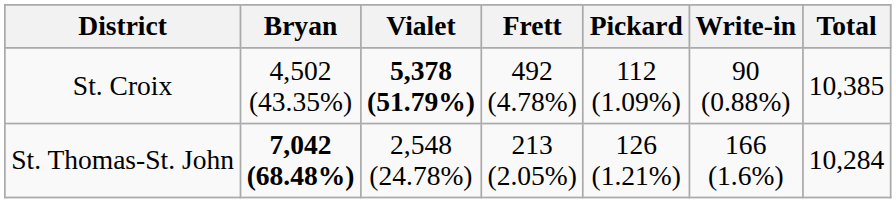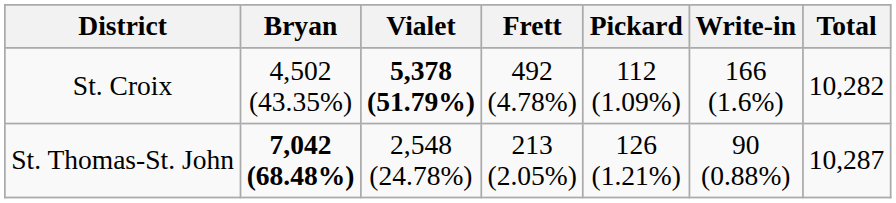St. Croix | Write-in: 90 (0.88%) -> 166 (1.6%)
St. Croix | Total: 10,385 -> 10,282
St. Thomas-St. John | Write-in: 166 (1.6%) -> 90 (0.88%)
St. Thomas-St. John | Total: 10,284 -> 10,287
